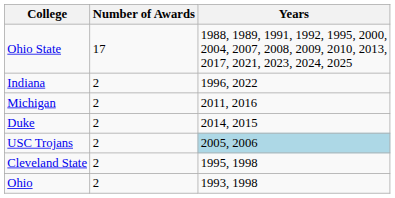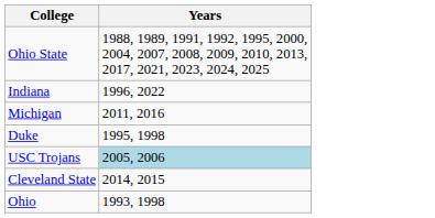- column: Number of Awards | 17 | 2 | 2 | 2 | 2 | 2 | 2
Duke | Years: 2014, 2015 -> 1995, 1998
Cleveland State | Years: 1995, 1998 -> 2014, 2015
